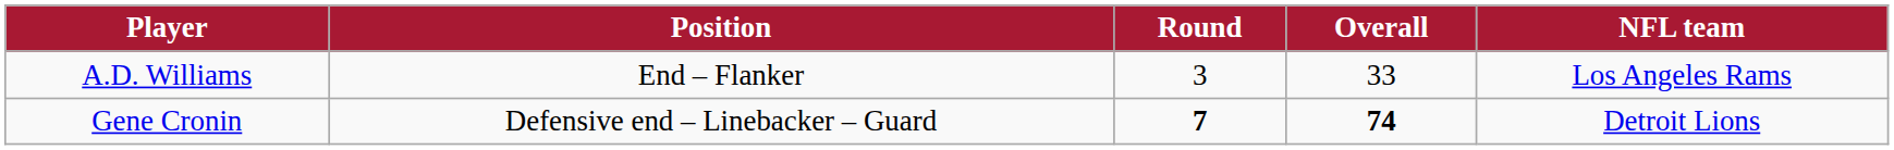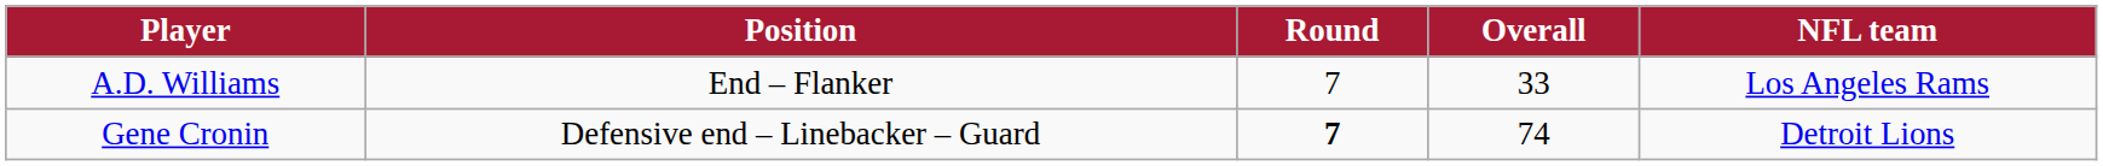A.D. Williams | Round: 3 -> 7
Gene Cronin | Overall: bold -> normal
